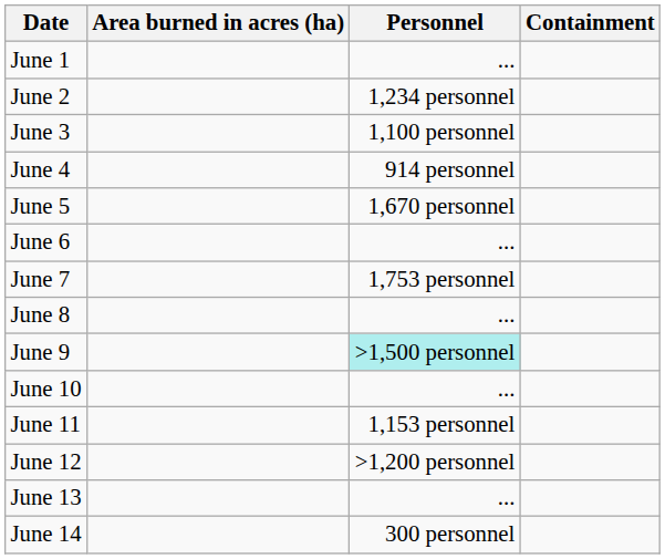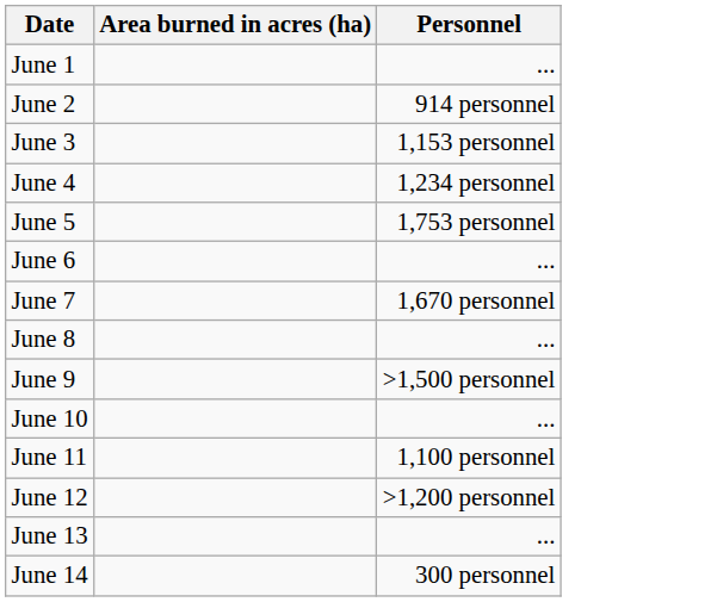- column: Containment
June 2 | Personnel: 1,234 personnel -> 914 personnel
June 3 | Personnel: 1,100 personnel -> 1,153 personnel
June 4 | Personnel: 914 personnel -> 1,234 personnel
June 5 | Personnel: 1,670 personnel -> 1,753 personnel
June 7 | Personnel: 1,753 personnel -> 1,670 personnel
June 9 | Personnel: paleturquoise background -> no background
June 11 | Personnel: 1,153 personnel -> 1,100 personnel
